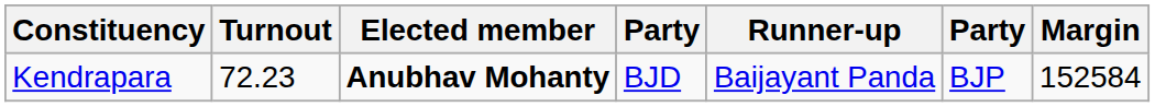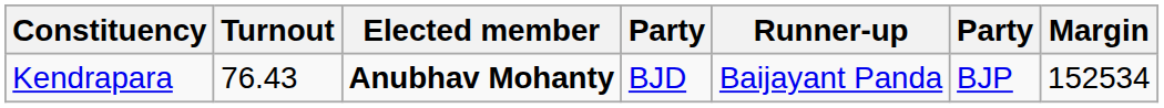Kendrapara | Turnout: 72.23 -> 76.43
Kendrapara | Margin: 152584 -> 152534
